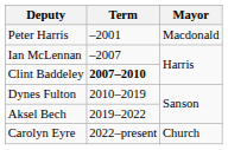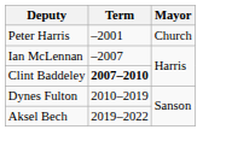Peter Harris | Mayor: Macdonald -> Church
- row: Carolyn Eyre | 2022–present | Church
